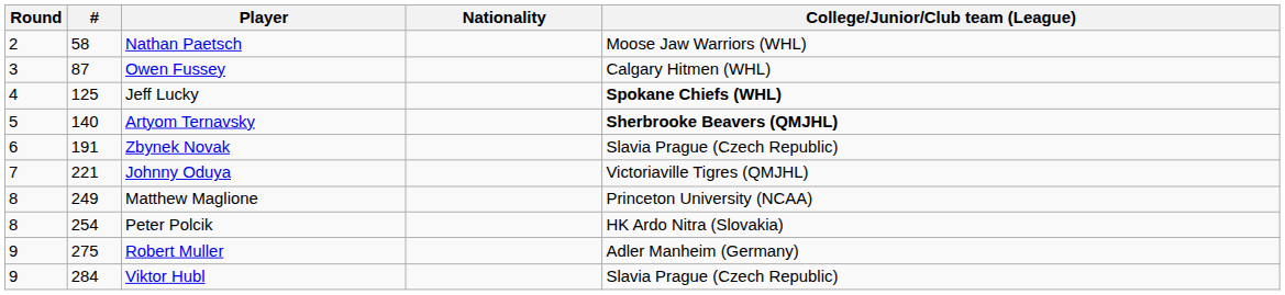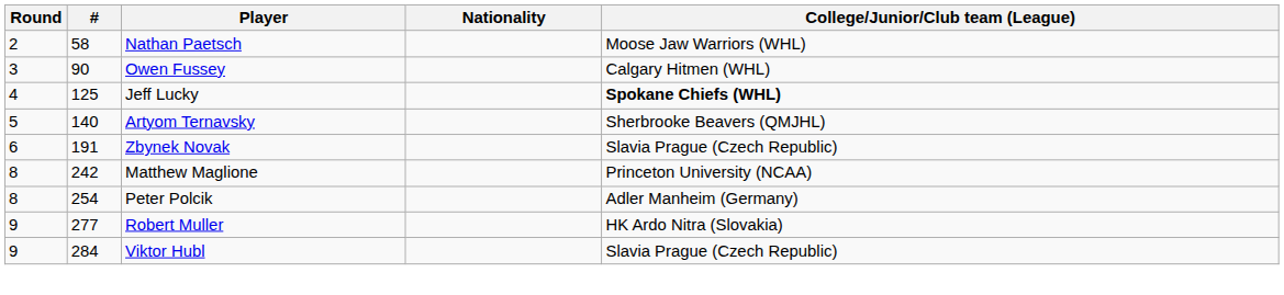Owen Fussey | #: 87 -> 90
Artyom Ternavsky | College/Junior/Club team (League): bold -> normal
- row: 7 | 221 | Johnny Oduya | Victoriaville Tigres (QMJHL)
Matthew Maglione | #: 249 -> 242
Peter Polcik | College/Junior/Club team (League): HK Ardo Nitra (Slovakia) -> Adler Manheim (Germany)
Robert Muller | #: 275 -> 277
Robert Muller | College/Junior/Club team (League): Adler Manheim (Germany) -> HK Ardo Nitra (Slovakia)
